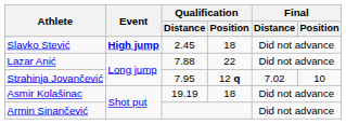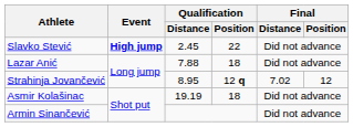Slavko Stević | Qualification / Position: 18 -> 22
Lazar Anić | Qualification / Position: 22 -> 18
Strahinja Jovančević | Qualification / Distance: 7.95 -> 8.95
Strahinja Jovančević | Final / Position: 10 -> 12
